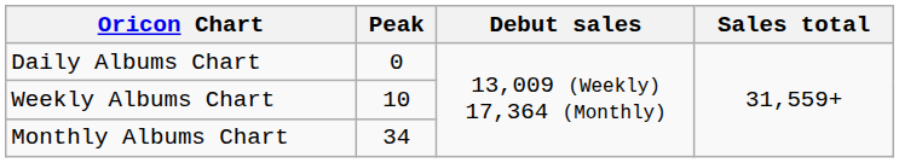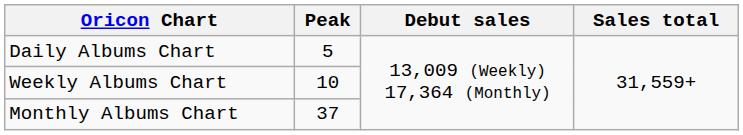Daily Albums Chart | Peak: 0 -> 5
Monthly Albums Chart | Peak: 34 -> 37
